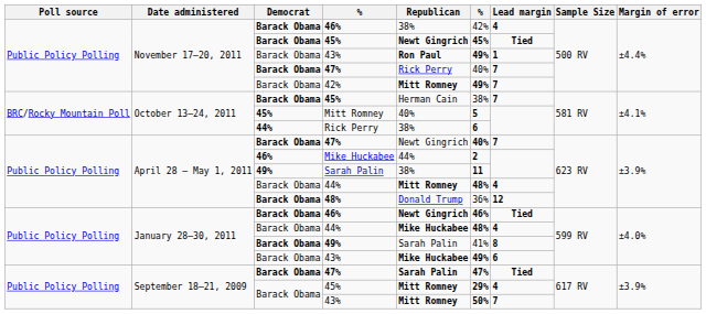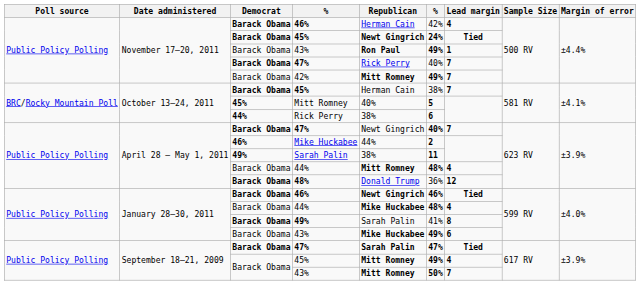November 17–20, 2011 / 46% | Republican: 38% -> Herman Cain
November 17–20, 2011 / 45% | column 6: 45% -> 24%
September 18–21, 2009 / 45% | column 6: 29% -> 49%
